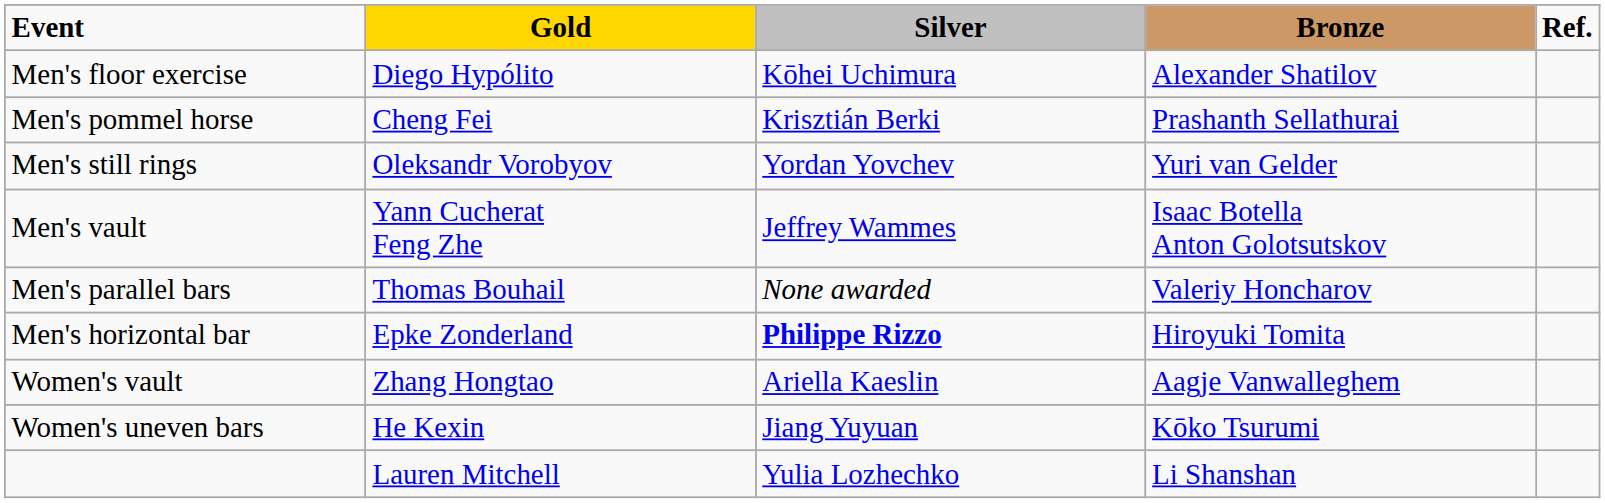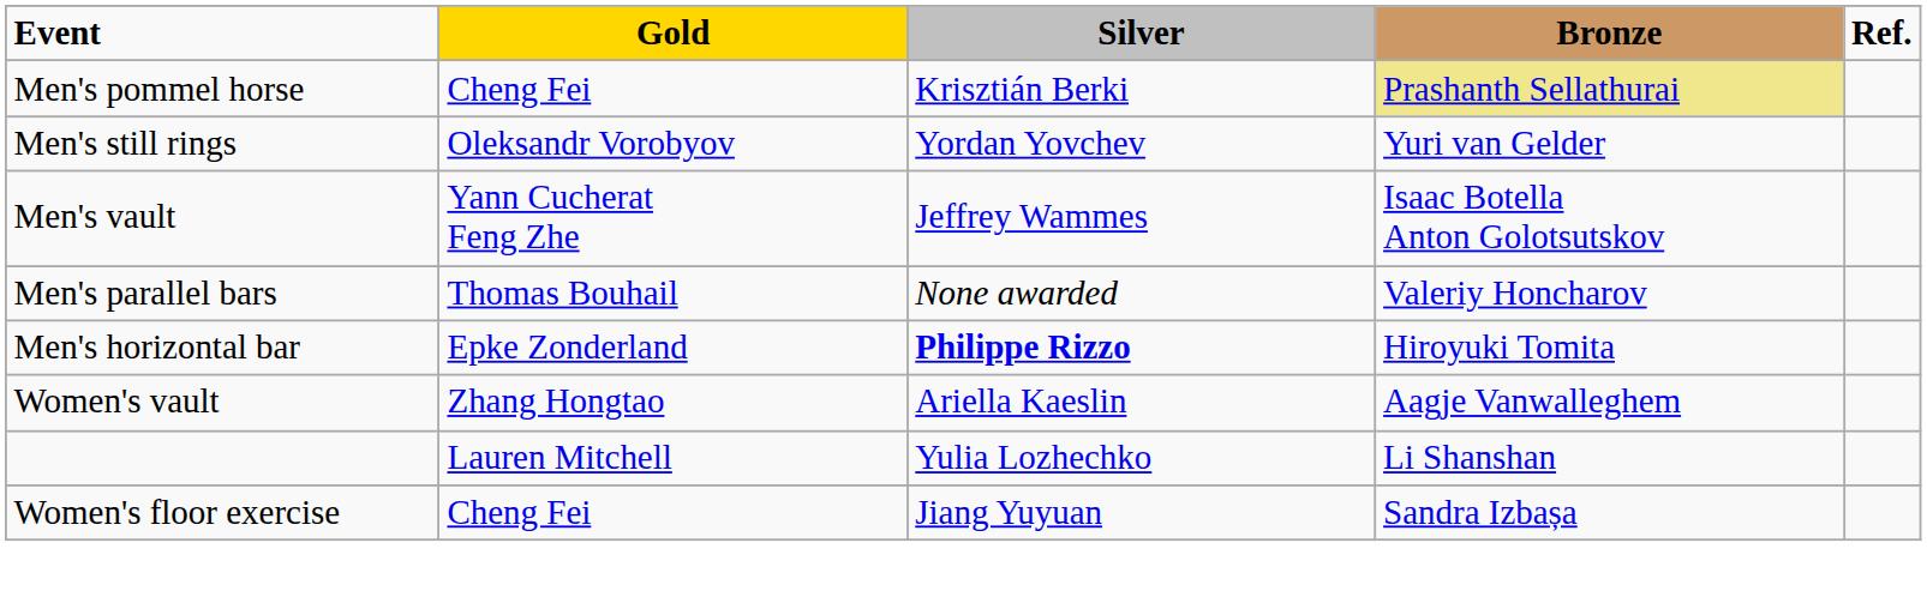- row: Men's floor exercise | Diego Hypólito | Kōhei Uchimura | Alexander Shatilov
Men's pommel horse | Bronze: no background -> khaki background
- row: Women's uneven bars | He Kexin | Jiang Yuyuan | Kōko Tsurumi
+ row: Women's floor exercise | Cheng Fei | Jiang Yuyuan | Sandra Izbașa
